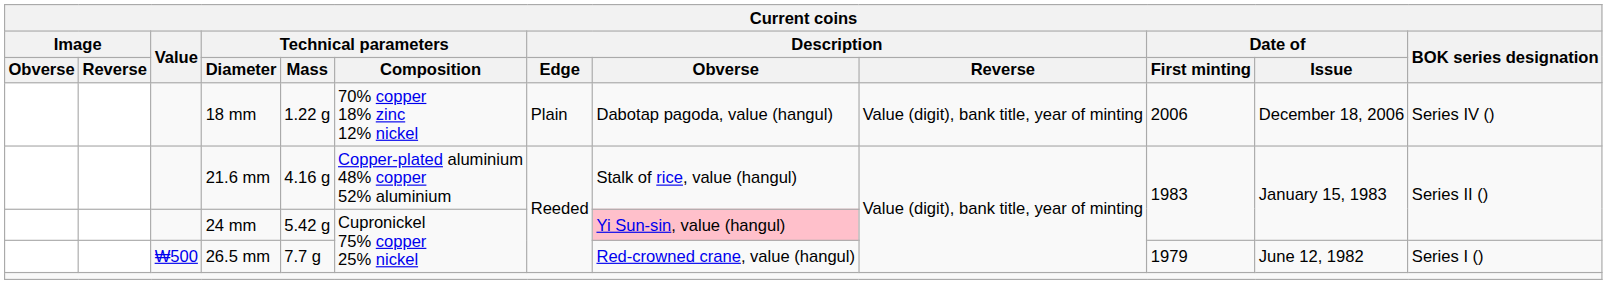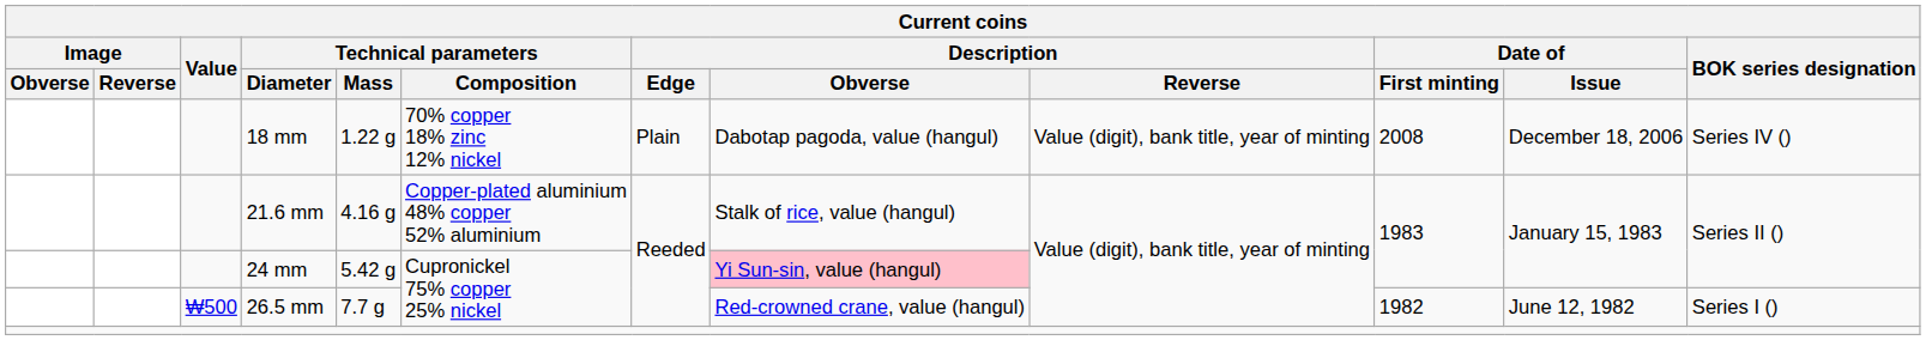18 mm | Date of / First minting: 2006 -> 2008
26.5 mm | Date of / First minting: 1979 -> 1982
